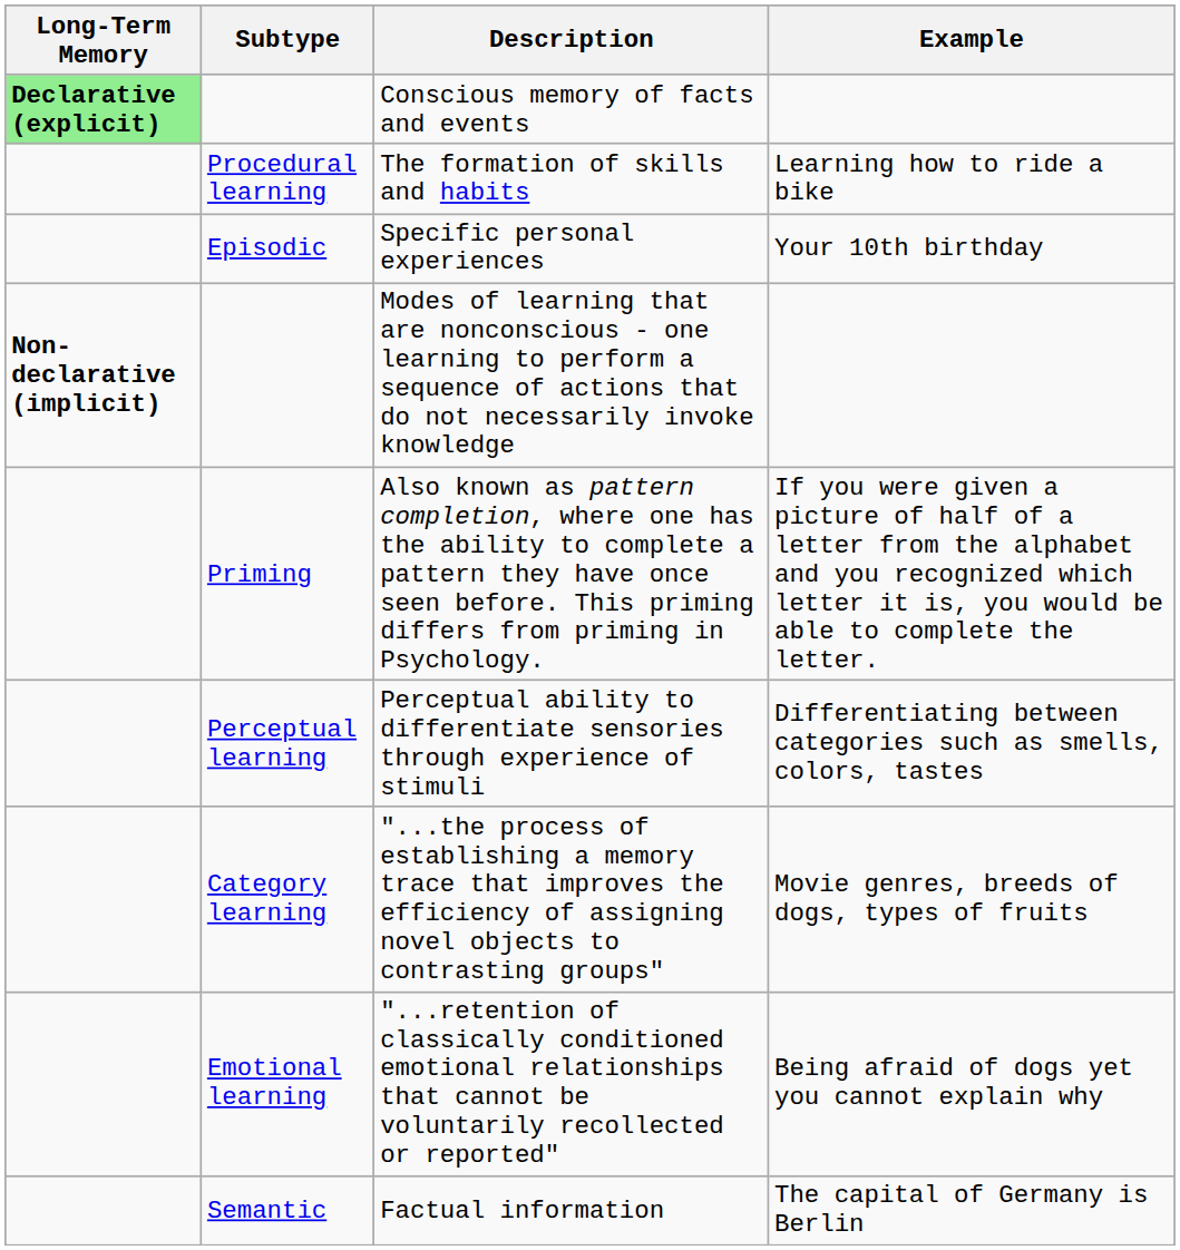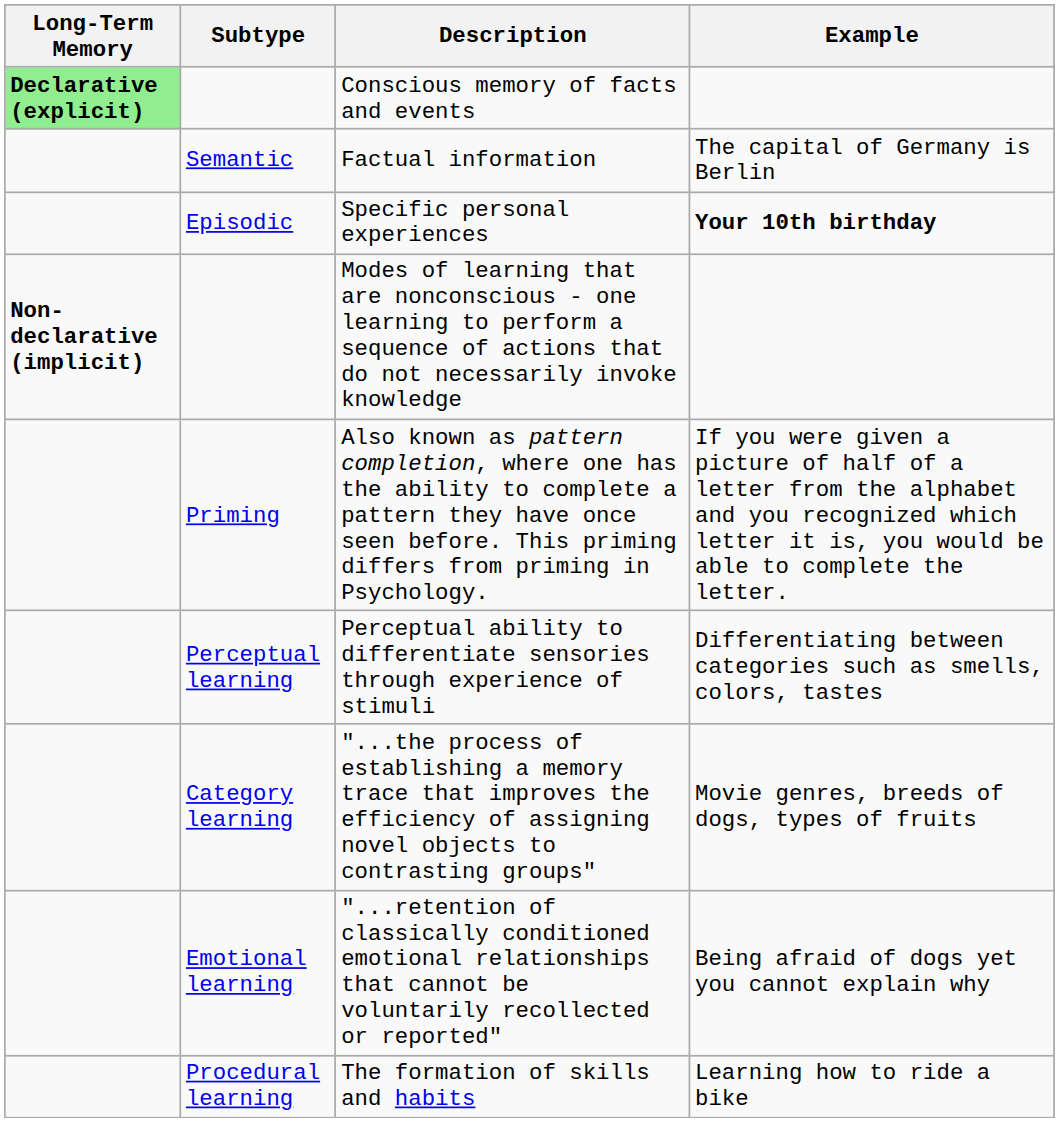rows swapped: Factual information <-> The formation of skills and habits
Specific personal experiences | Example: normal -> bold
